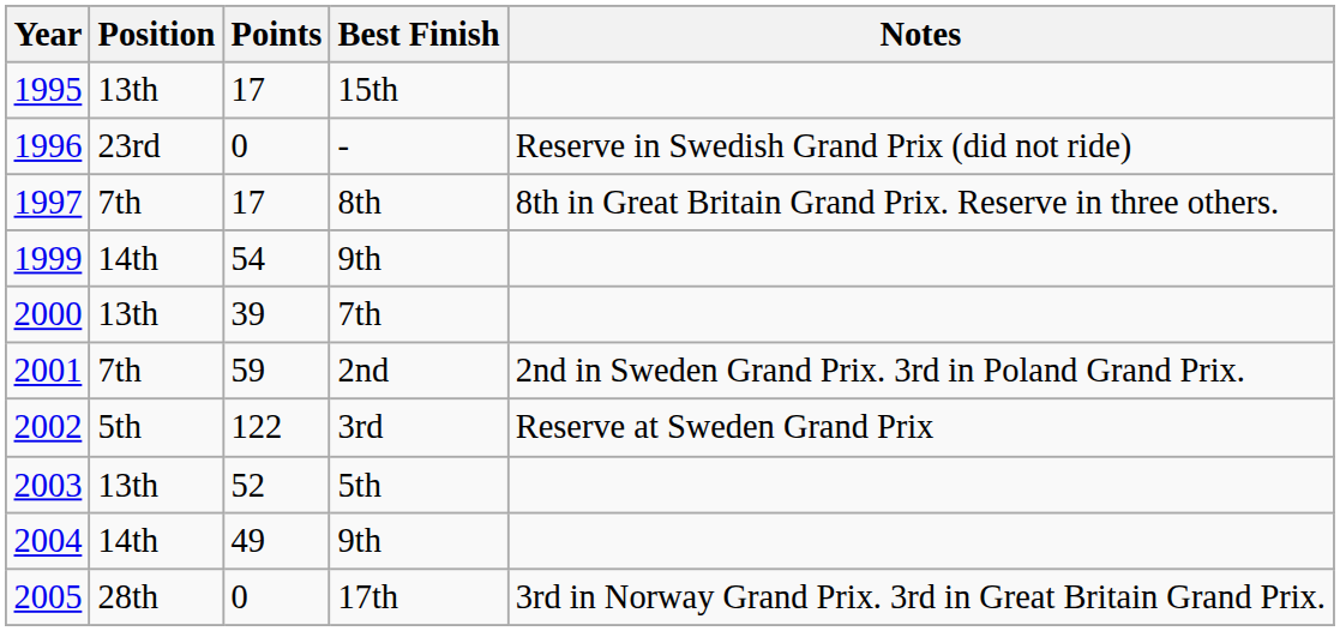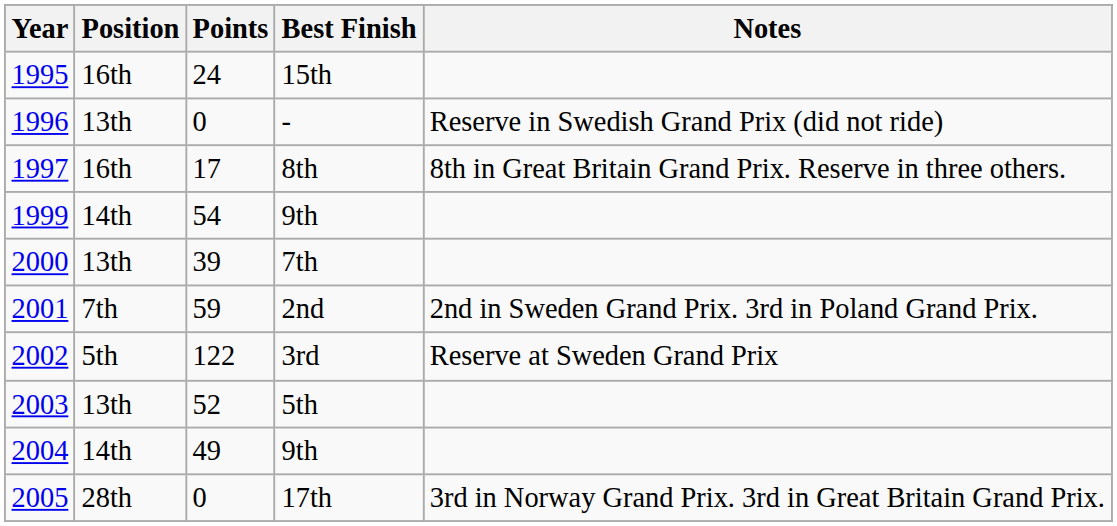15th | Position: 13th -> 16th
15th | Points: 17 -> 24
- | Position: 23rd -> 13th
8th | Position: 7th -> 16th
